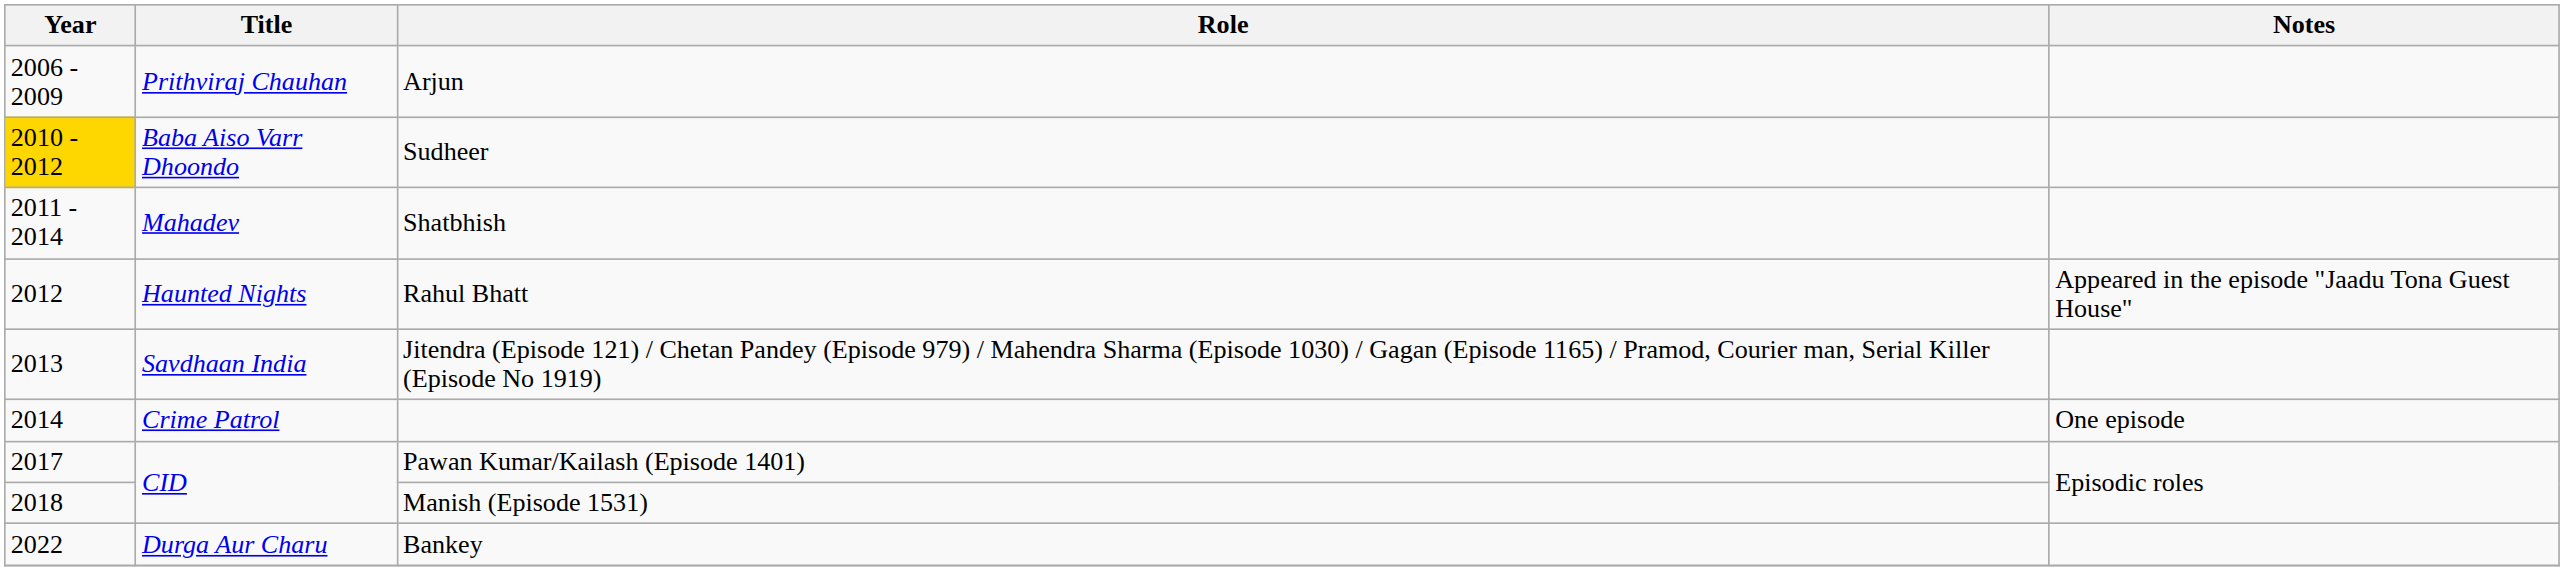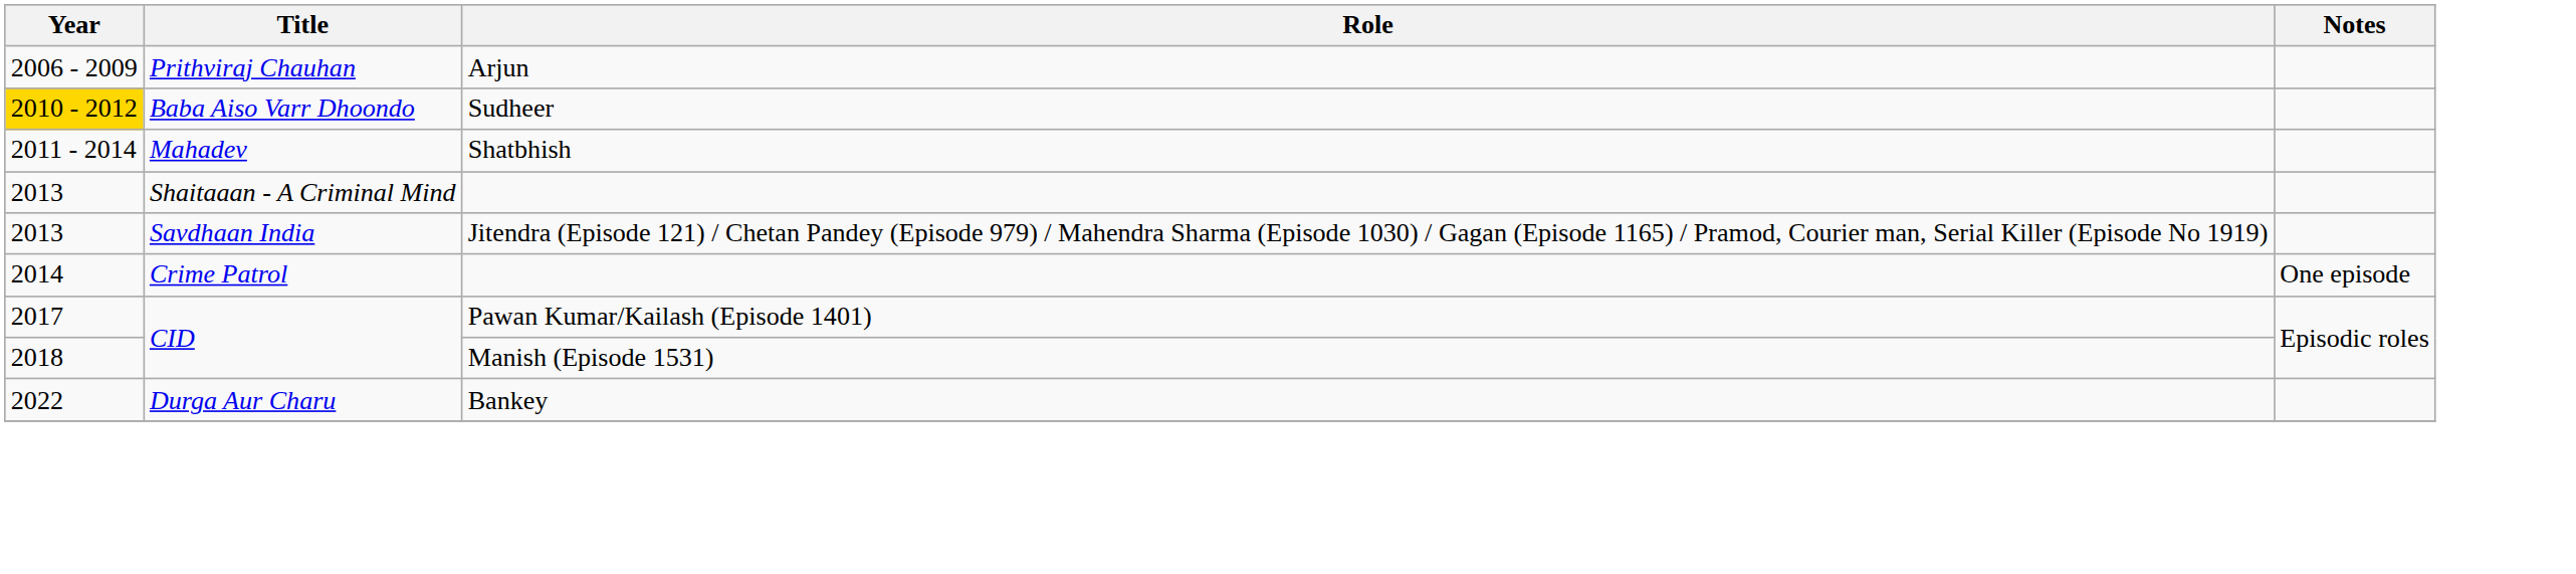- row: 2012 | Haunted Nights | Rahul Bhatt | Appeared in the episode "Jaadu Tona Guest House"
+ row: 2013 | Shaitaaan - A Criminal Mind
